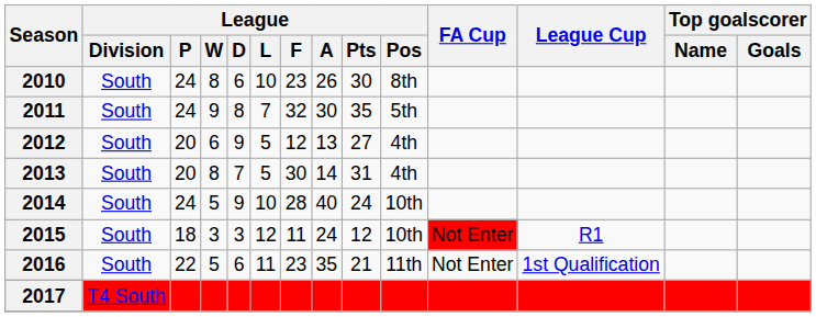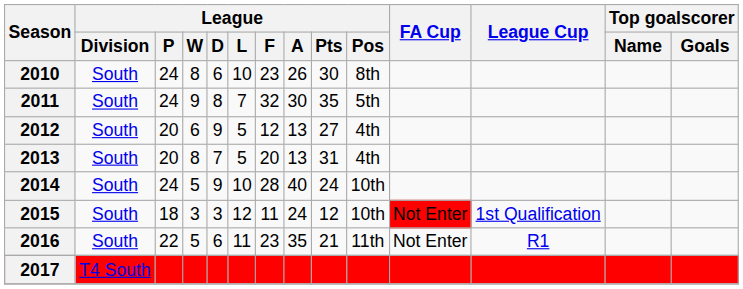2013 | League / F: 30 -> 20
2013 | League / A: 14 -> 13
2015 | League Cup: R1 -> 1st Qualification
2016 | League Cup: 1st Qualification -> R1
